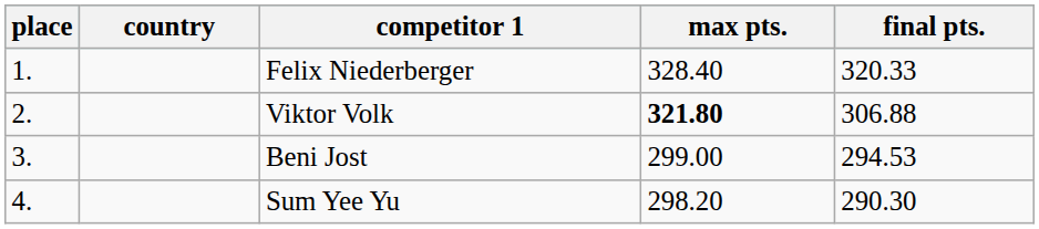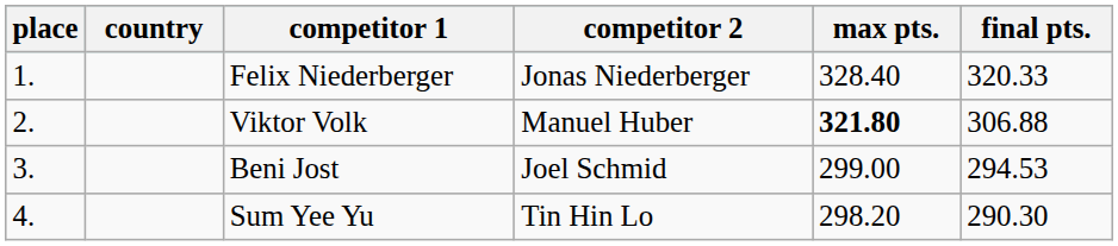+ column: competitor 2 | Jonas Niederberger | Manuel Huber | Joel Schmid | Tin Hin Lo
